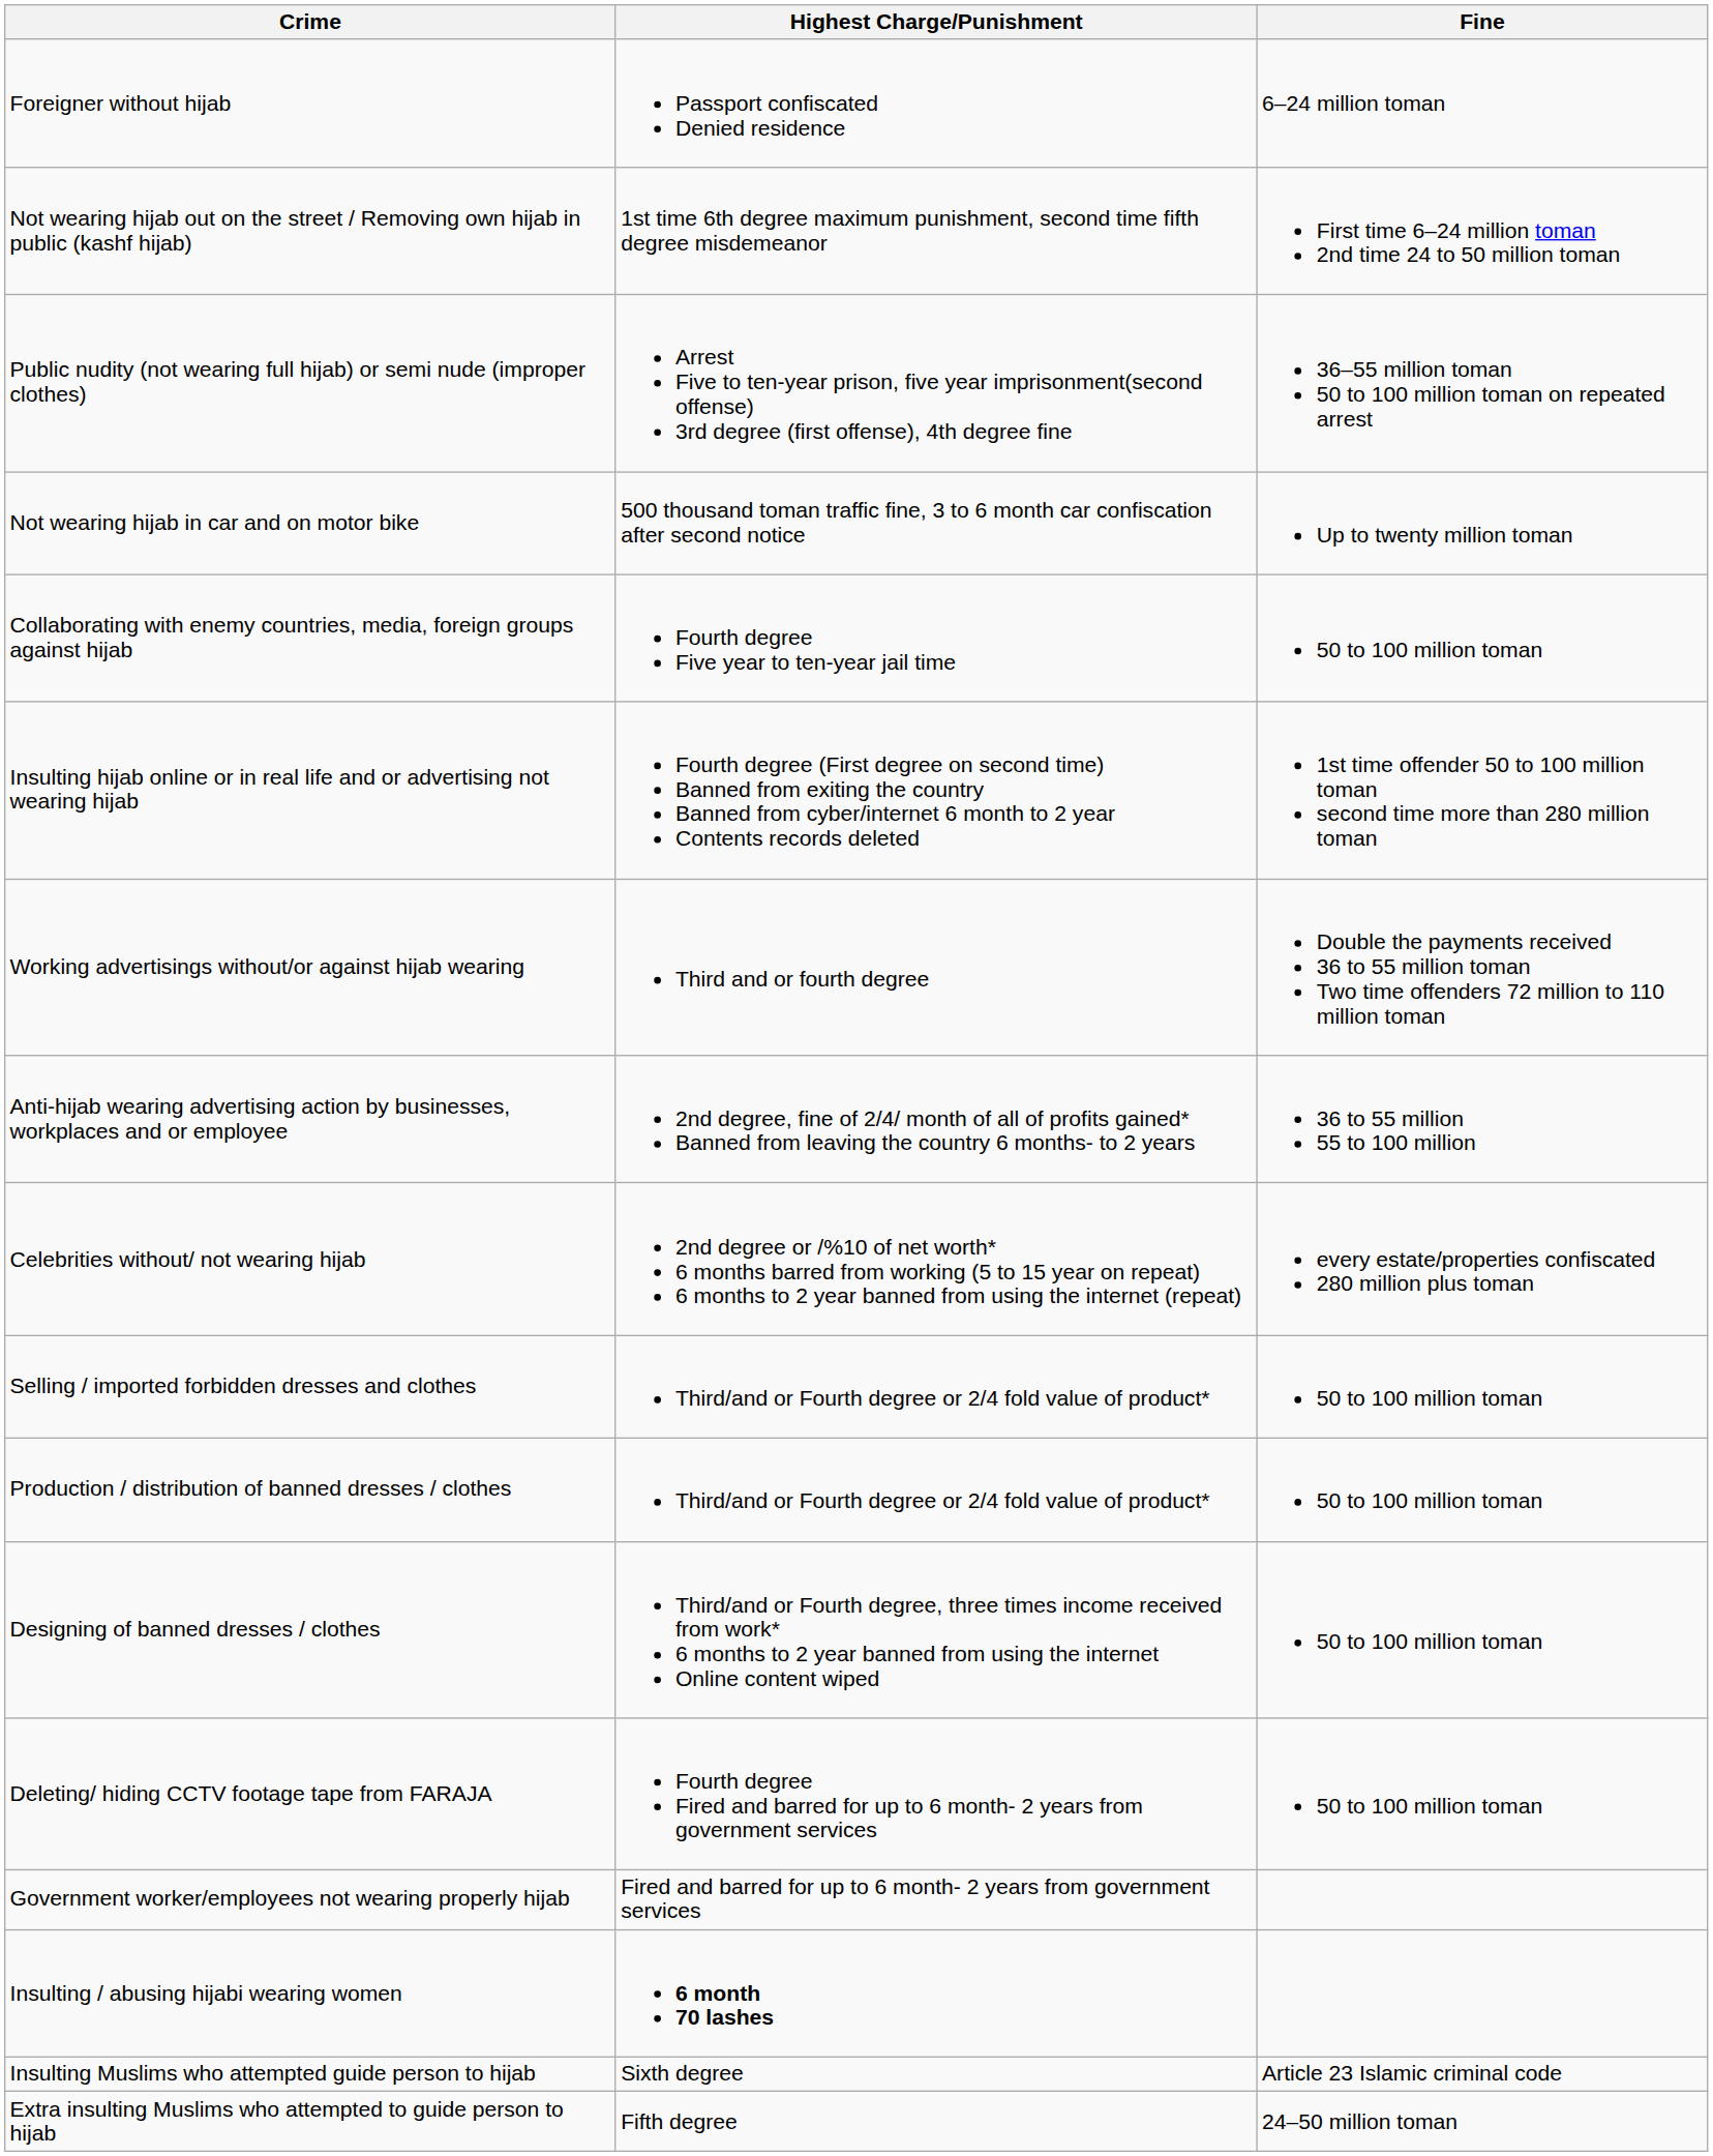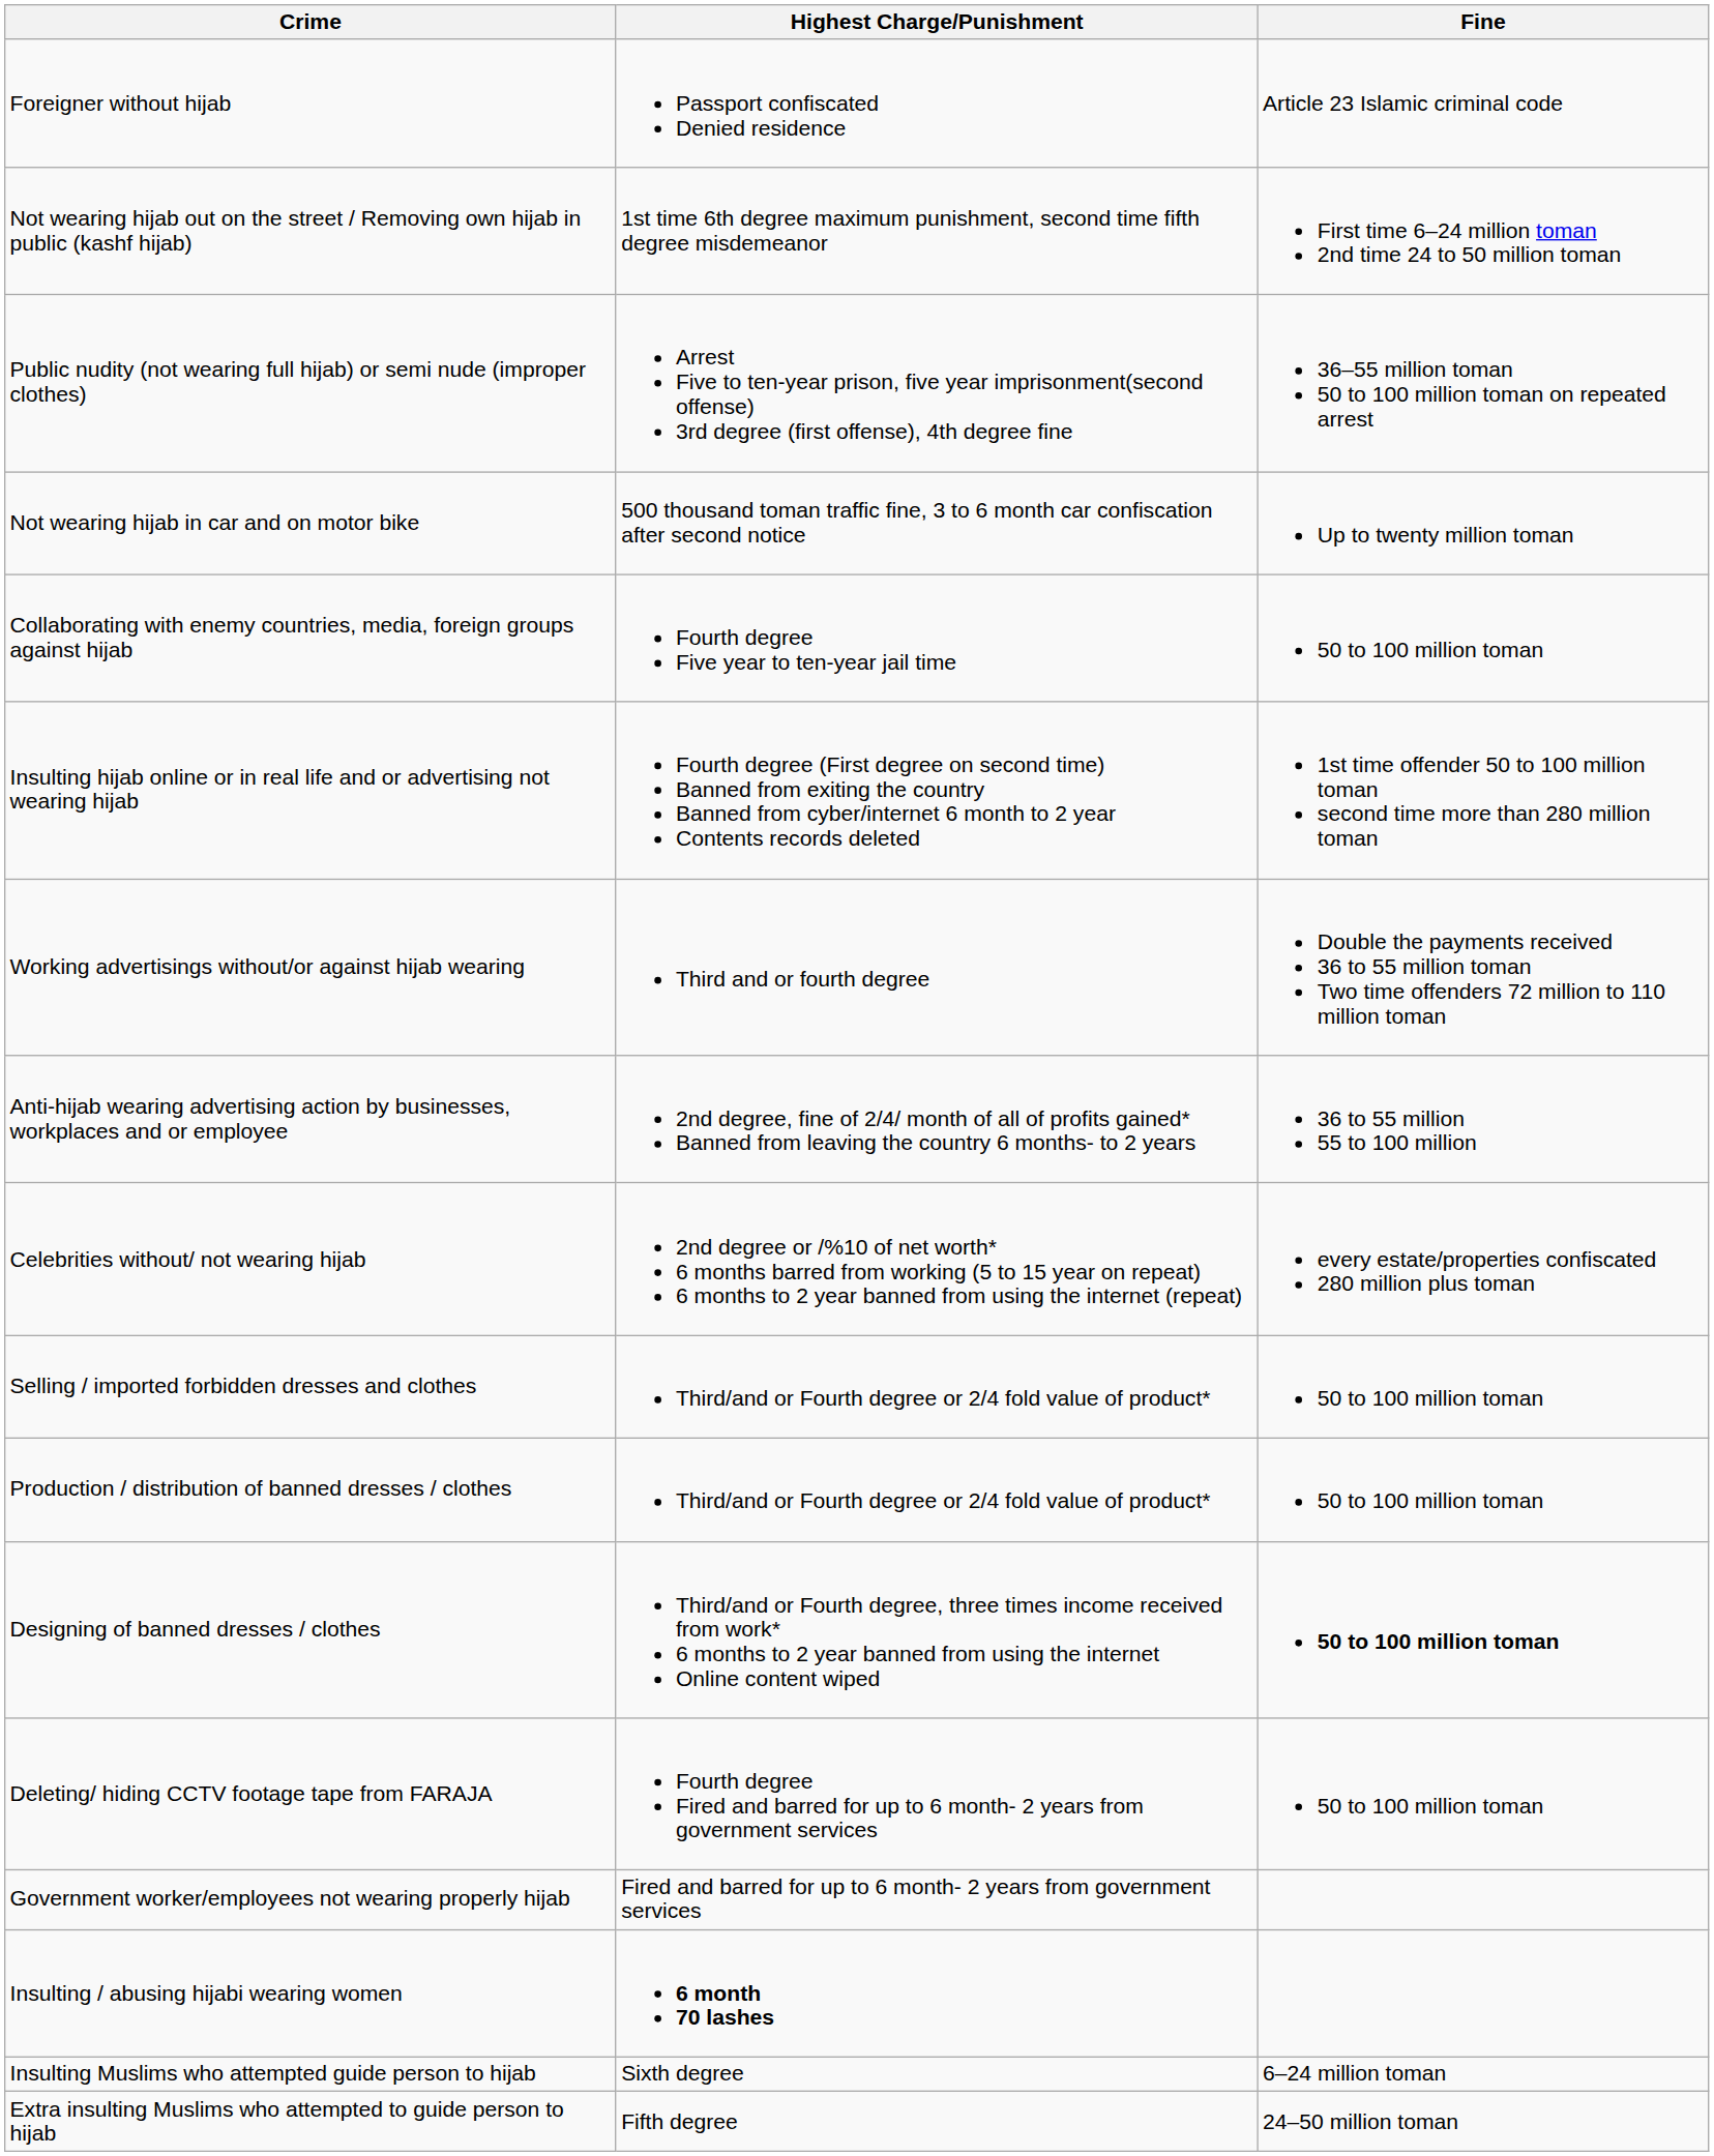Foreigner without hijab | Fine: 6–24 million toman -> Article 23 Islamic criminal code
Designing of banned dresses / clothes | Fine: normal -> bold
Insulting Muslims who attempted guide person to hijab | Fine: Article 23 Islamic criminal code -> 6–24 million toman
